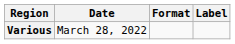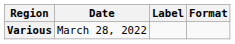columns swapped: Format <-> Label
